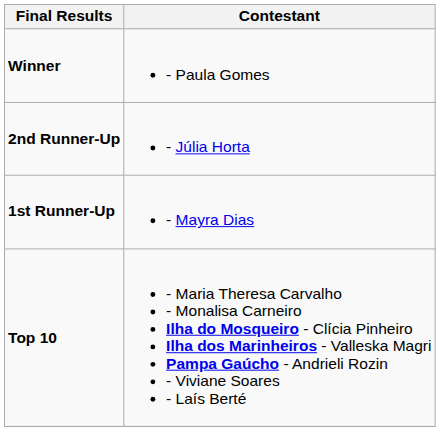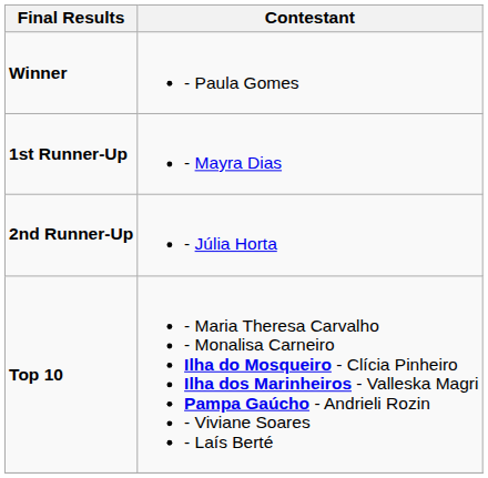rows swapped: 1st Runner-Up <-> 2nd Runner-Up
